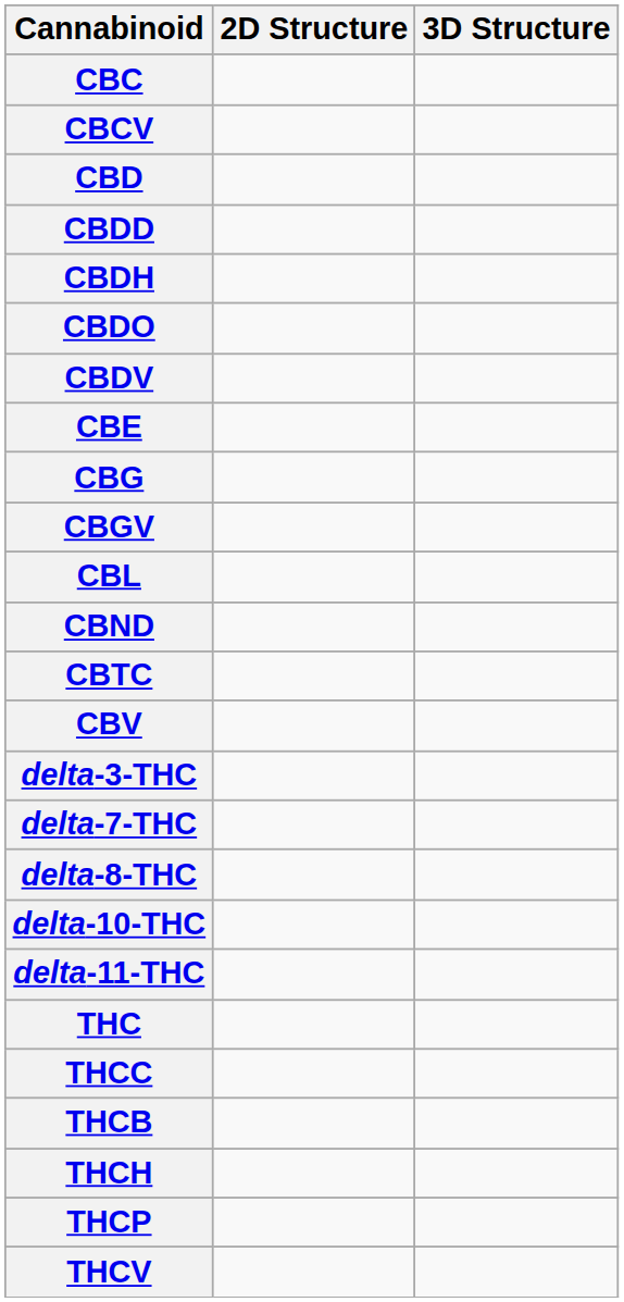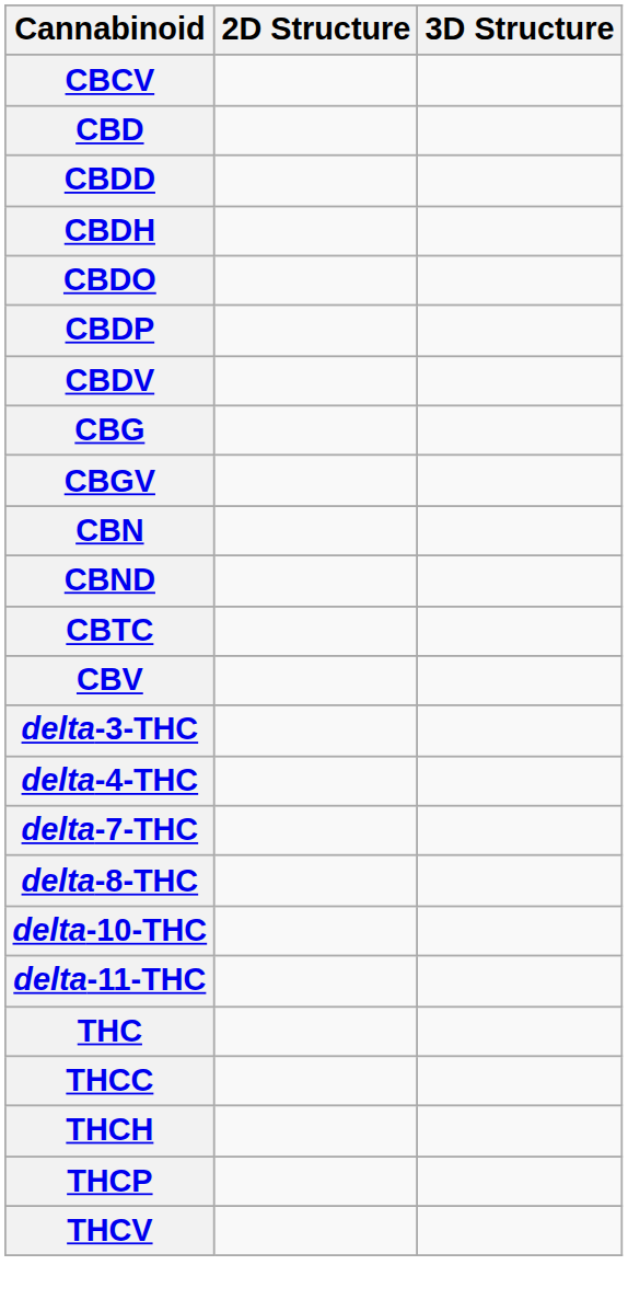- row: CBC
+ row: CBDP
- row: CBE
- row: CBL
+ row: CBN
+ row: delta-4-THC
- row: THCB
